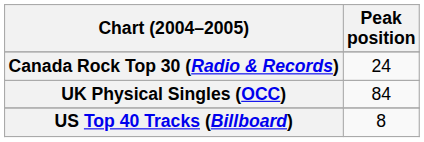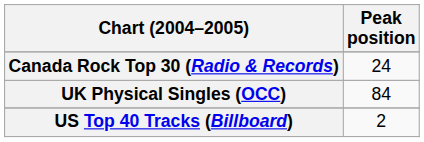US Top 40 Tracks (Billboard) | Peak position: 8 -> 2
